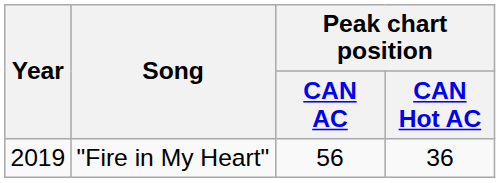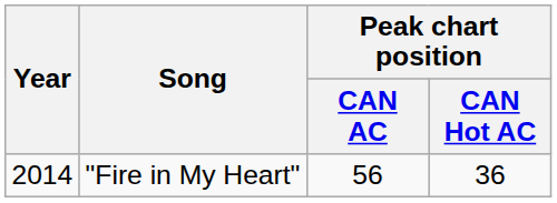"Fire in My Heart" | Year: 2019 -> 2014
